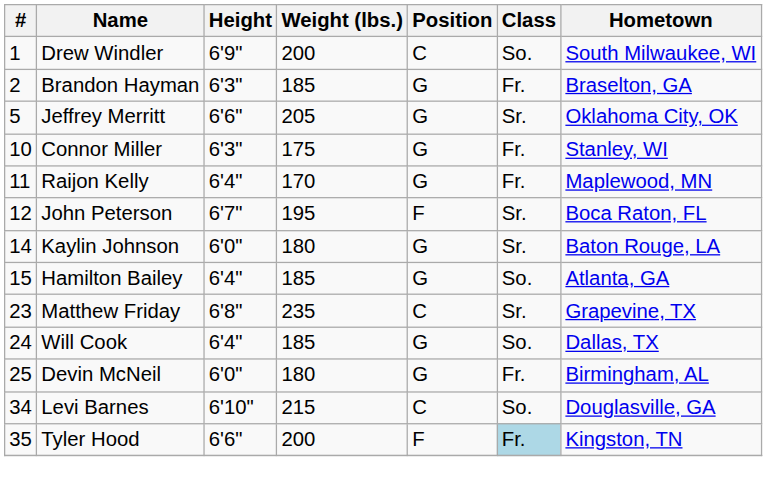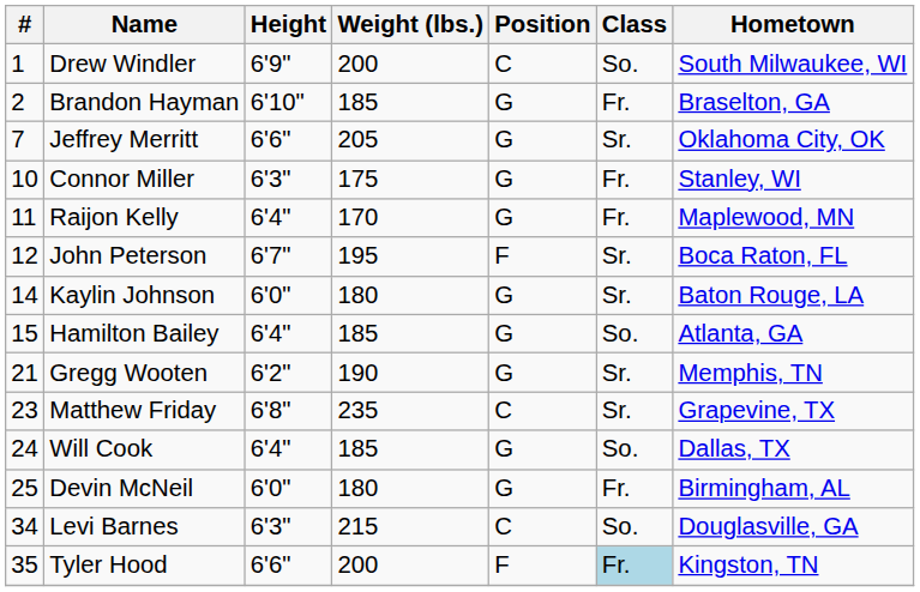Brandon Hayman | Height: 6'3" -> 6'10"
Jeffrey Merritt | #: 5 -> 7
+ row: 21 | Gregg Wooten | 6'2" | 190 | G | Sr. | Memphis, TN
Levi Barnes | Height: 6'10" -> 6'3"
